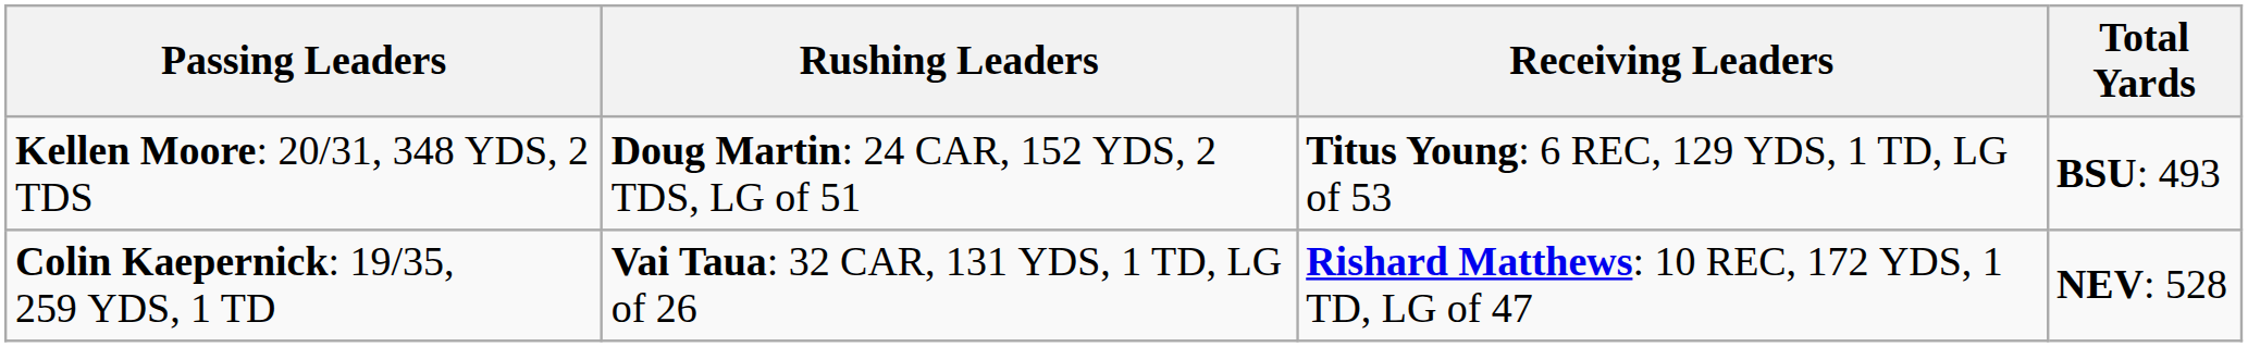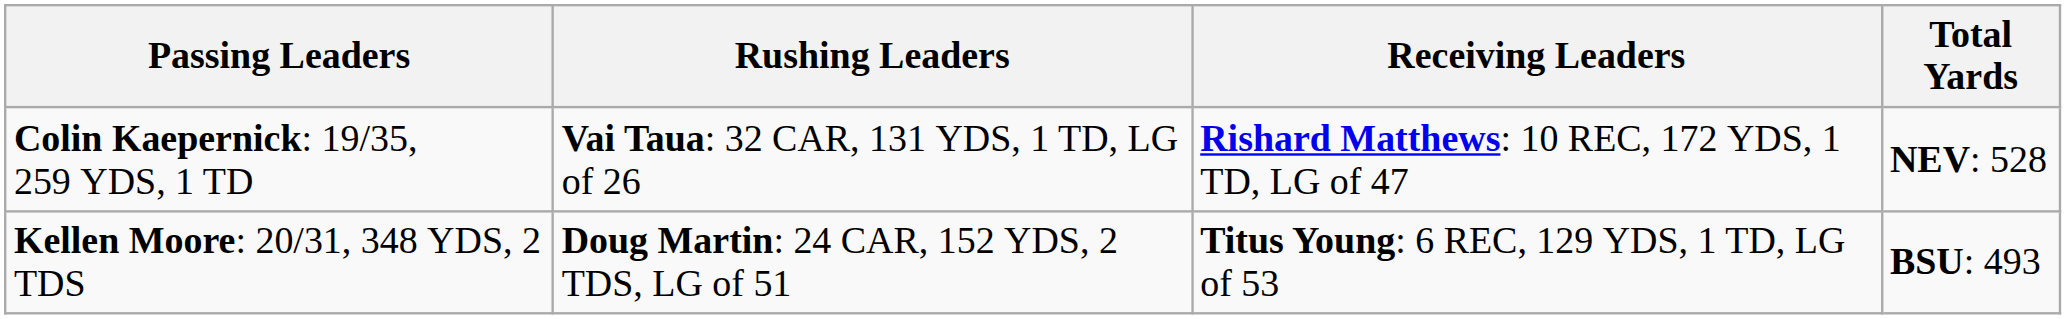rows swapped: Kellen Moore: 20/31, 348 YDS, 2 TDS <-> Colin Kaepernick: 19/35, 259 YDS, 1 TD
